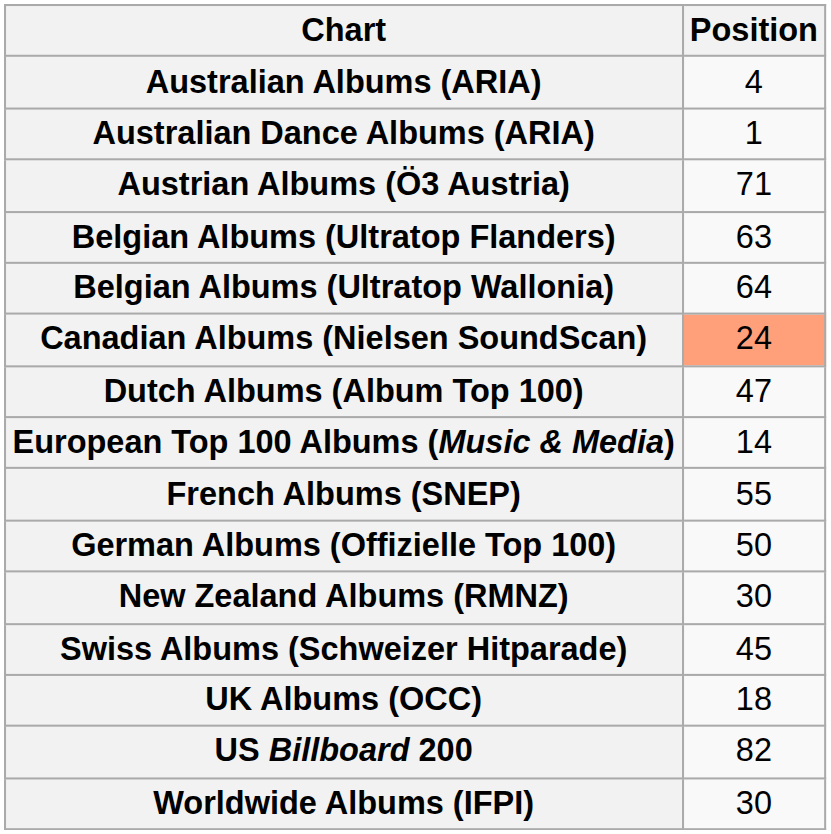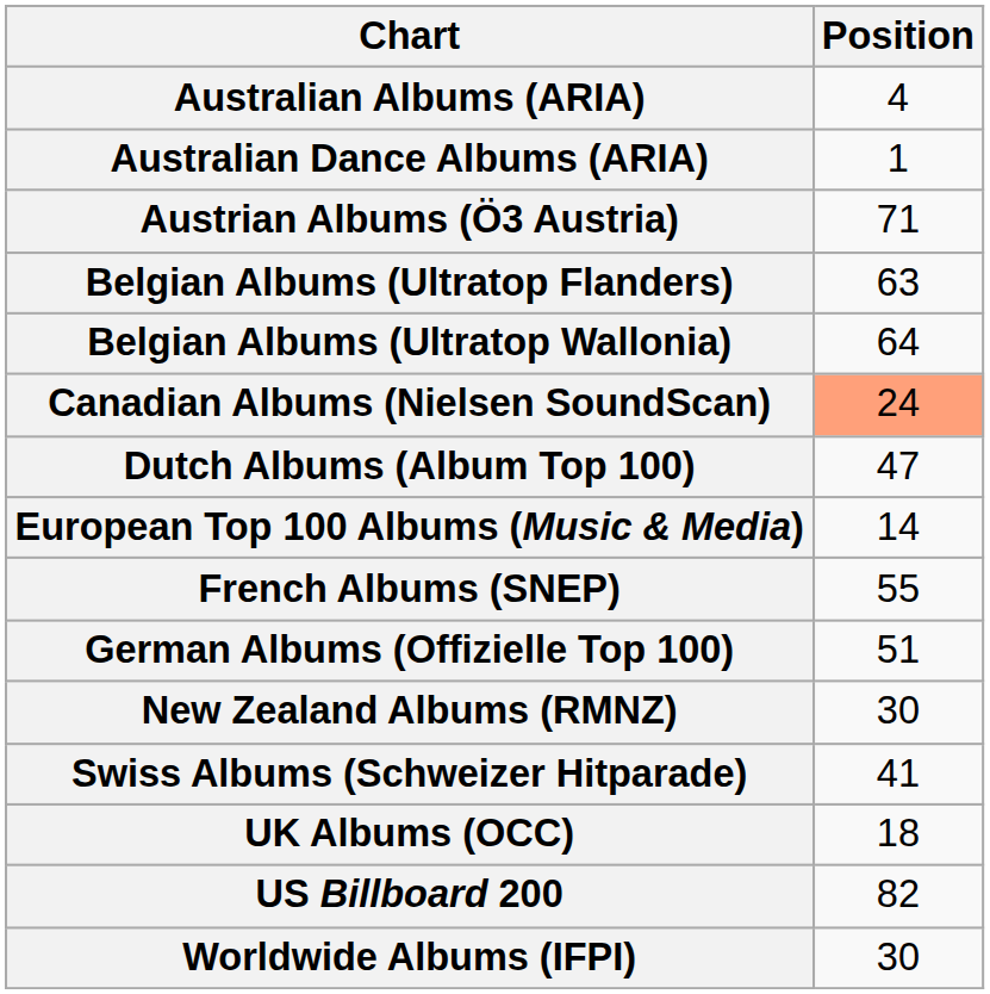German Albums (Offizielle Top 100) | Position: 50 -> 51
Swiss Albums (Schweizer Hitparade) | Position: 45 -> 41
